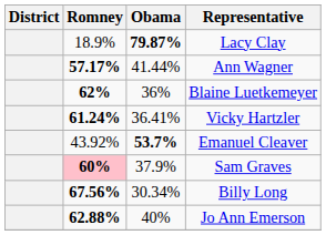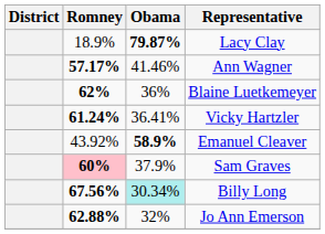Ann Wagner | Obama: 41.44% -> 41.46%
Emanuel Cleaver | Obama: 53.7% -> 58.9%
Billy Long | Obama: no background -> paleturquoise background
Jo Ann Emerson | Obama: 40% -> 32%
